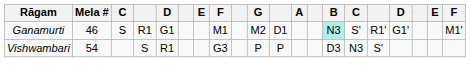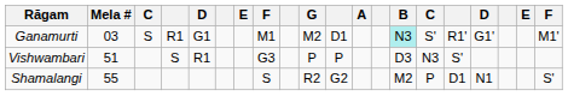Ganamurti | Mela #: 46 -> 03
Vishwambari | Mela #: 54 -> 51
+ row: Shamalangi | 55 | S | R2 | G2 | M2 | P | D1 | N1 | S'
